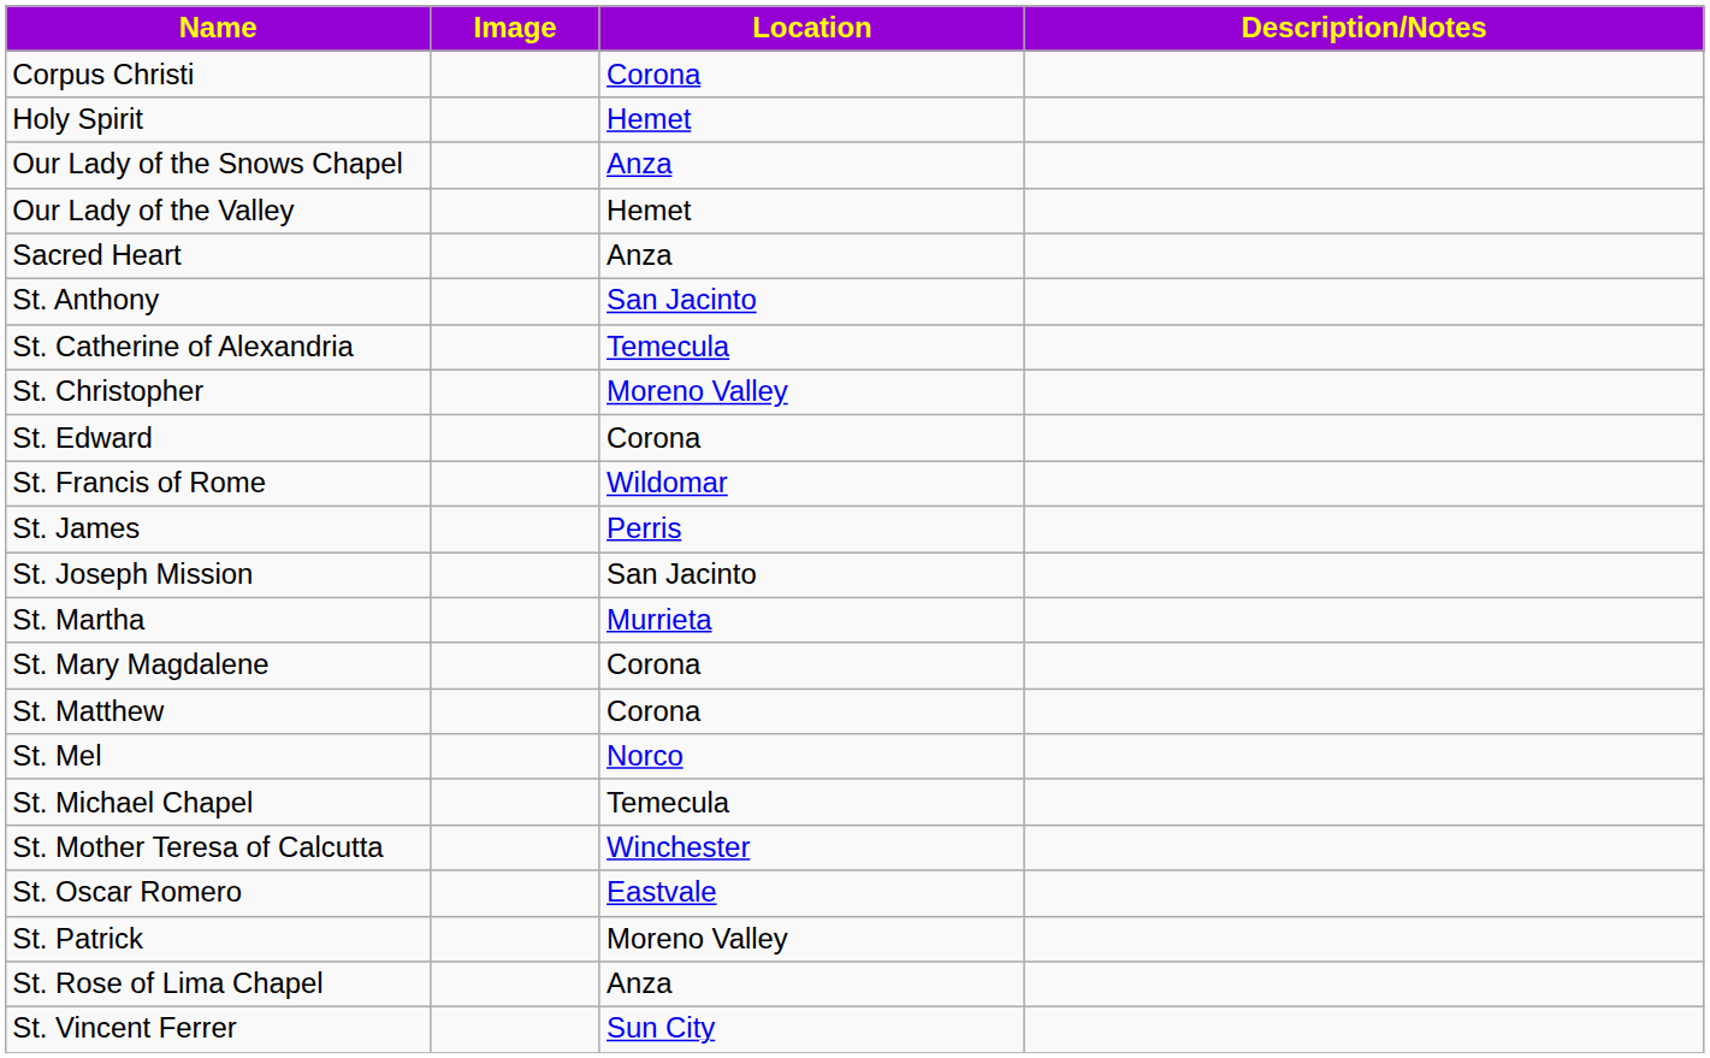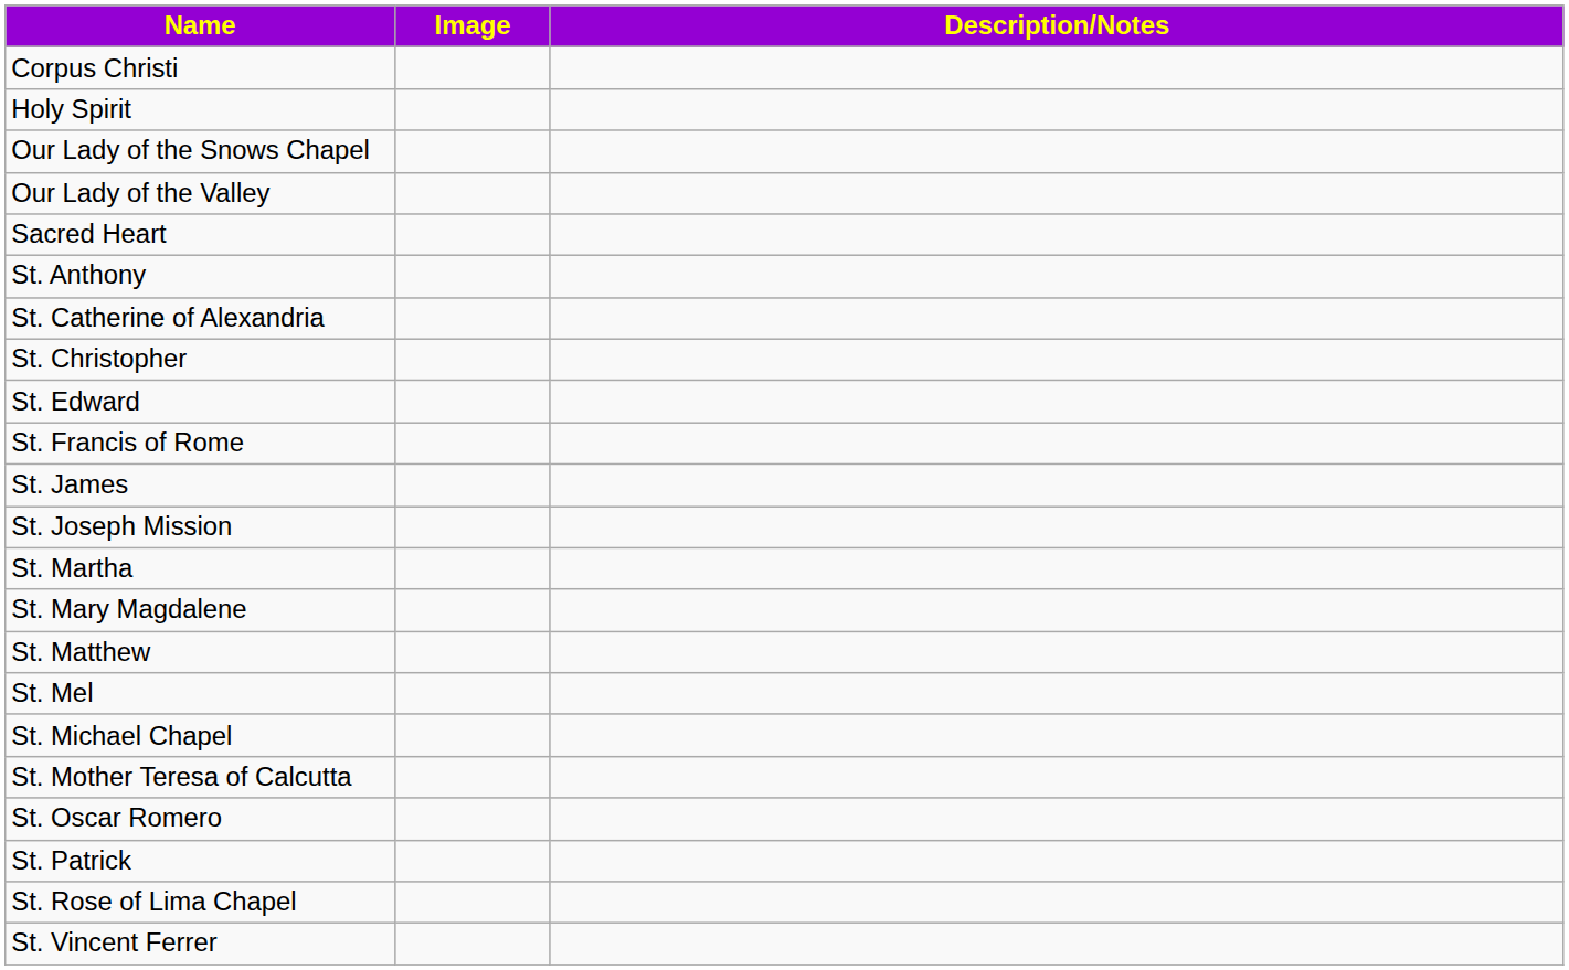- column: Location | Corona | Hemet | Anza | Hemet | Anza | San Jacinto | Temecula | Moreno Valley | Corona | Wildomar | Perris | San Jacinto | Murrieta | Corona | Corona | Norco | Temecula | Winchester | Eastvale | Moreno Valley | Anza | Sun City
